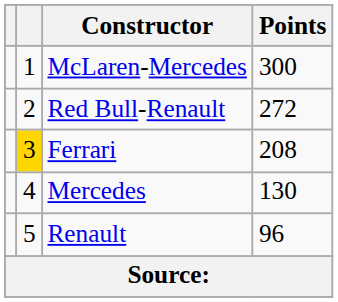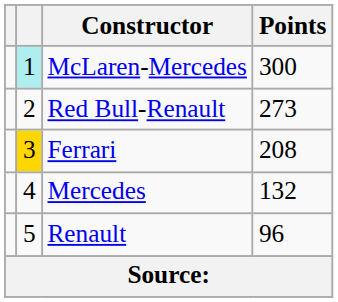McLaren-Mercedes | column 2: no background -> paleturquoise background
Red Bull-Renault | Points: 272 -> 273
Mercedes | Points: 130 -> 132
